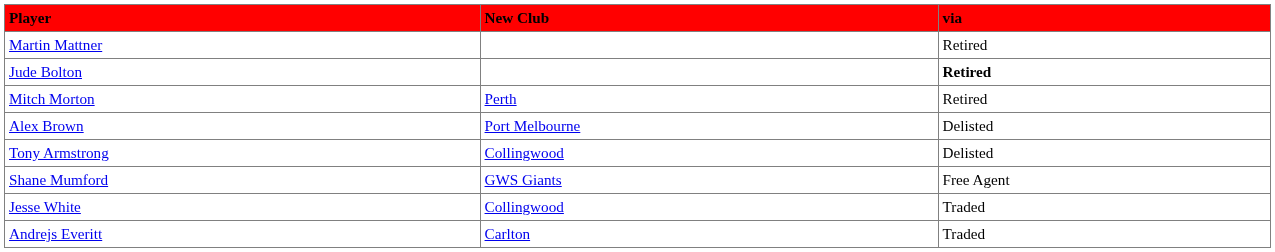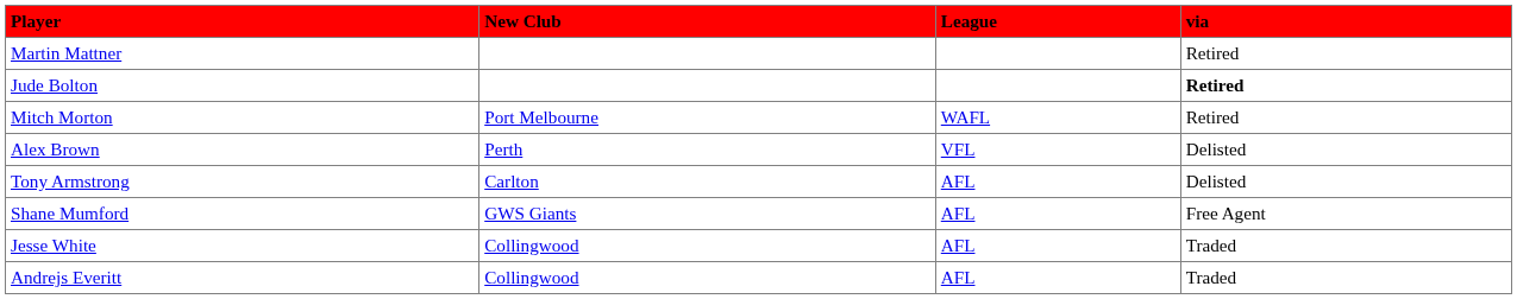+ column: League | WAFL | VFL | AFL | AFL | AFL | AFL
Mitch Morton | New Club: Perth -> Port Melbourne
Alex Brown | New Club: Port Melbourne -> Perth
Tony Armstrong | New Club: Collingwood -> Carlton
Andrejs Everitt | New Club: Carlton -> Collingwood
